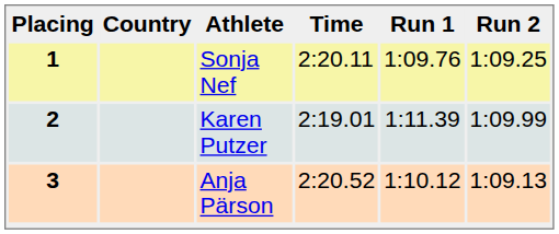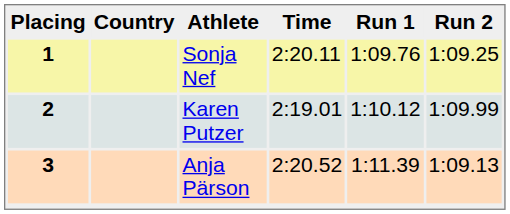2 | Run 1: 1:11.39 -> 1:10.12
3 | Run 1: 1:10.12 -> 1:11.39
